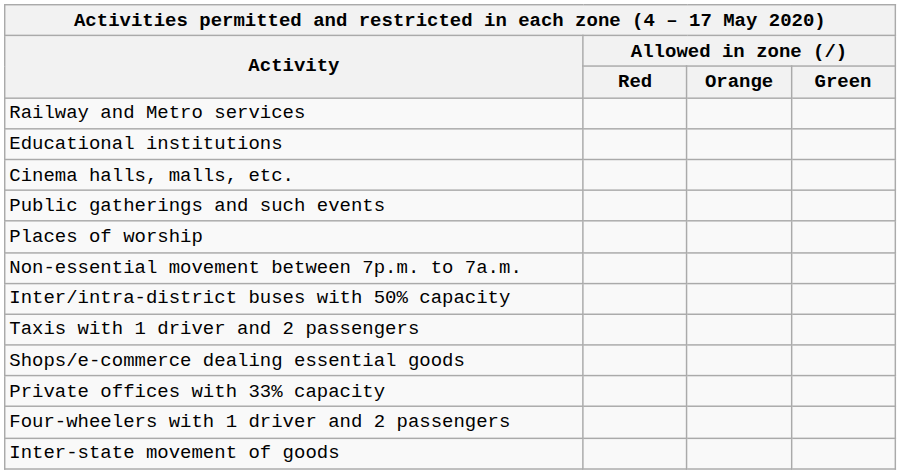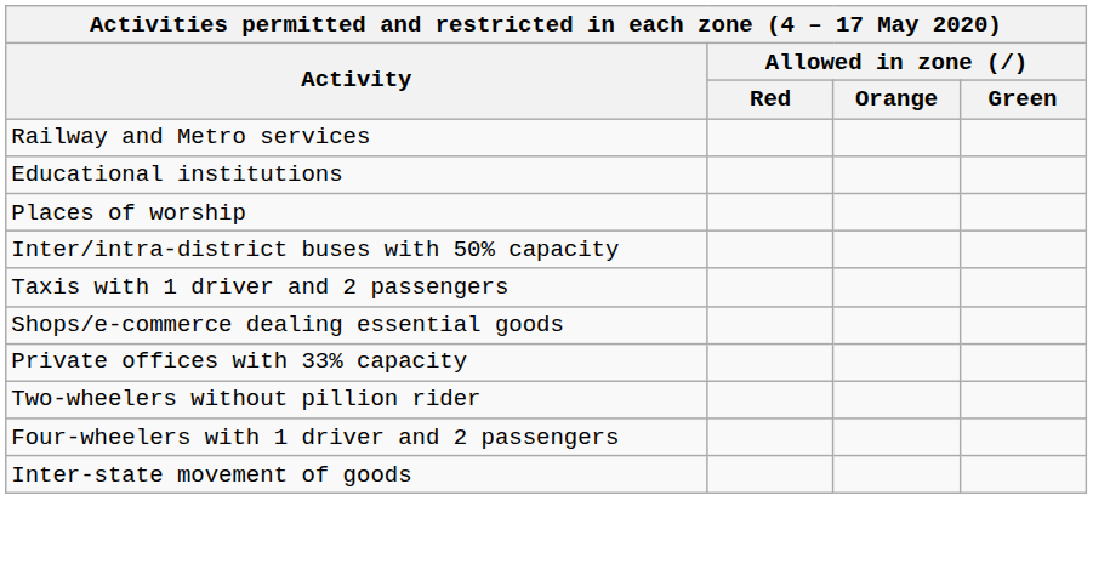- row: Cinema halls, malls, etc.
- row: Public gatherings and such events
- row: Non-essential movement between 7p.m. to 7a.m.
+ row: Two-wheelers without pillion rider
